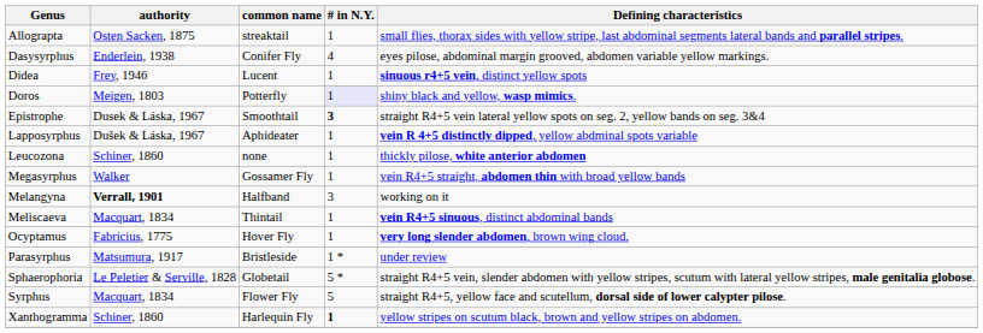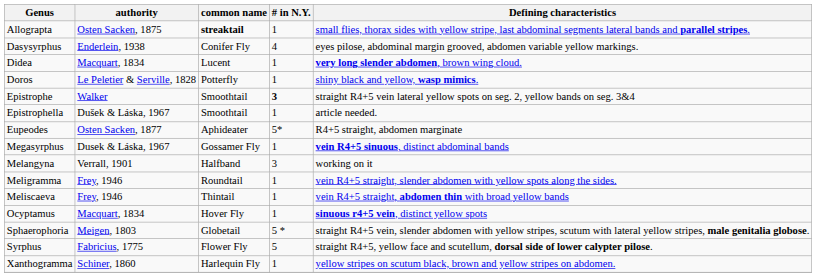Allograpta | common name: normal -> bold
Didea | authority: Frey, 1946 -> Macquart, 1834
Didea | Defining characteristics: sinuous r4+5 vein, distinct yellow spots -> very long slender abdomen, brown wing cloud.
Doros | authority: Meigen, 1803 -> Le Peletier & Serville, 1828
Doros | # in N.Y.: lavender background -> no background
Epistrophe | authority: Dusek & Láska, 1967 -> Walker
+ row: Epistrophella | Dušek & Láska, 1967 | Smoothtail | 1 | article needed.
+ row: Eupeodes | Osten Sacken, 1877 | Aphideater | 5* | R4+5 straight, abdomen marginate
- row: Lapposyrphus | Dušek & Láska, 1967 | Aphideater | 1 | vein R 4+5 distinctly dipped, yellow abdminal spots variable
- row: Leucozona | Schiner, 1860 | none | 1 | thickly pilose, white anterior abdomen
Megasyrphus | authority: Walker -> Dusek & Láska, 1967
Megasyrphus | Defining characteristics: vein R4+5 straight, abdomen thin with broad yellow bands -> vein R4+5 sinuous, distinct abdominal bands
Melangyna | authority: bold -> normal
+ row: Meligramma | Frey, 1946 | Roundtail | 1 | vein R4+5 straight, slender abdomen with yellow spots along the sides.
Meliscaeva | authority: Macquart, 1834 -> Frey, 1946
Meliscaeva | Defining characteristics: vein R4+5 sinuous, distinct abdominal bands -> vein R4+5 straight, abdomen thin with broad yellow bands
Ocyptamus | authority: Fabricius, 1775 -> Macquart, 1834
Ocyptamus | Defining characteristics: very long slender abdomen, brown wing cloud. -> sinuous r4+5 vein, distinct yellow spots
- row: Parasyrphus | Matsumura, 1917 | Bristleside | 1 * | under review
Sphaerophoria | authority: Le Peletier & Serville, 1828 -> Meigen, 1803
Syrphus | authority: Macquart, 1834 -> Fabricius, 1775
Xanthogramma | # in N.Y.: bold -> normal
